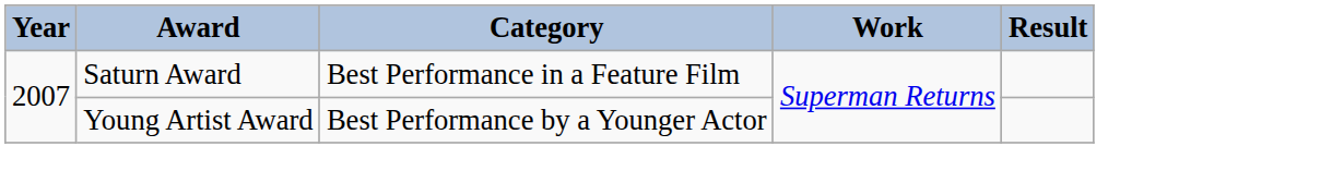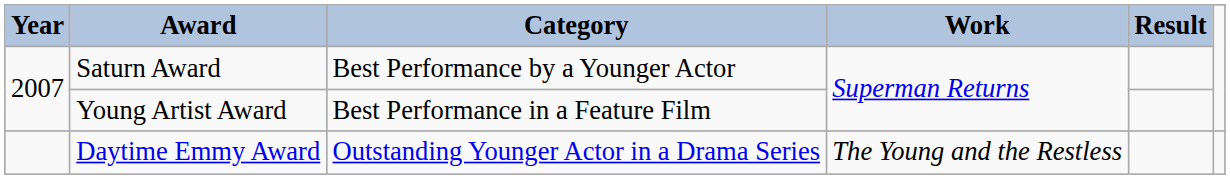Saturn Award | Category: Best Performance in a Feature Film -> Best Performance by a Younger Actor
Young Artist Award | Category: Best Performance by a Younger Actor -> Best Performance in a Feature Film
+ row: Daytime Emmy Award | Outstanding Younger Actor in a Drama Series | The Young and the Restless
